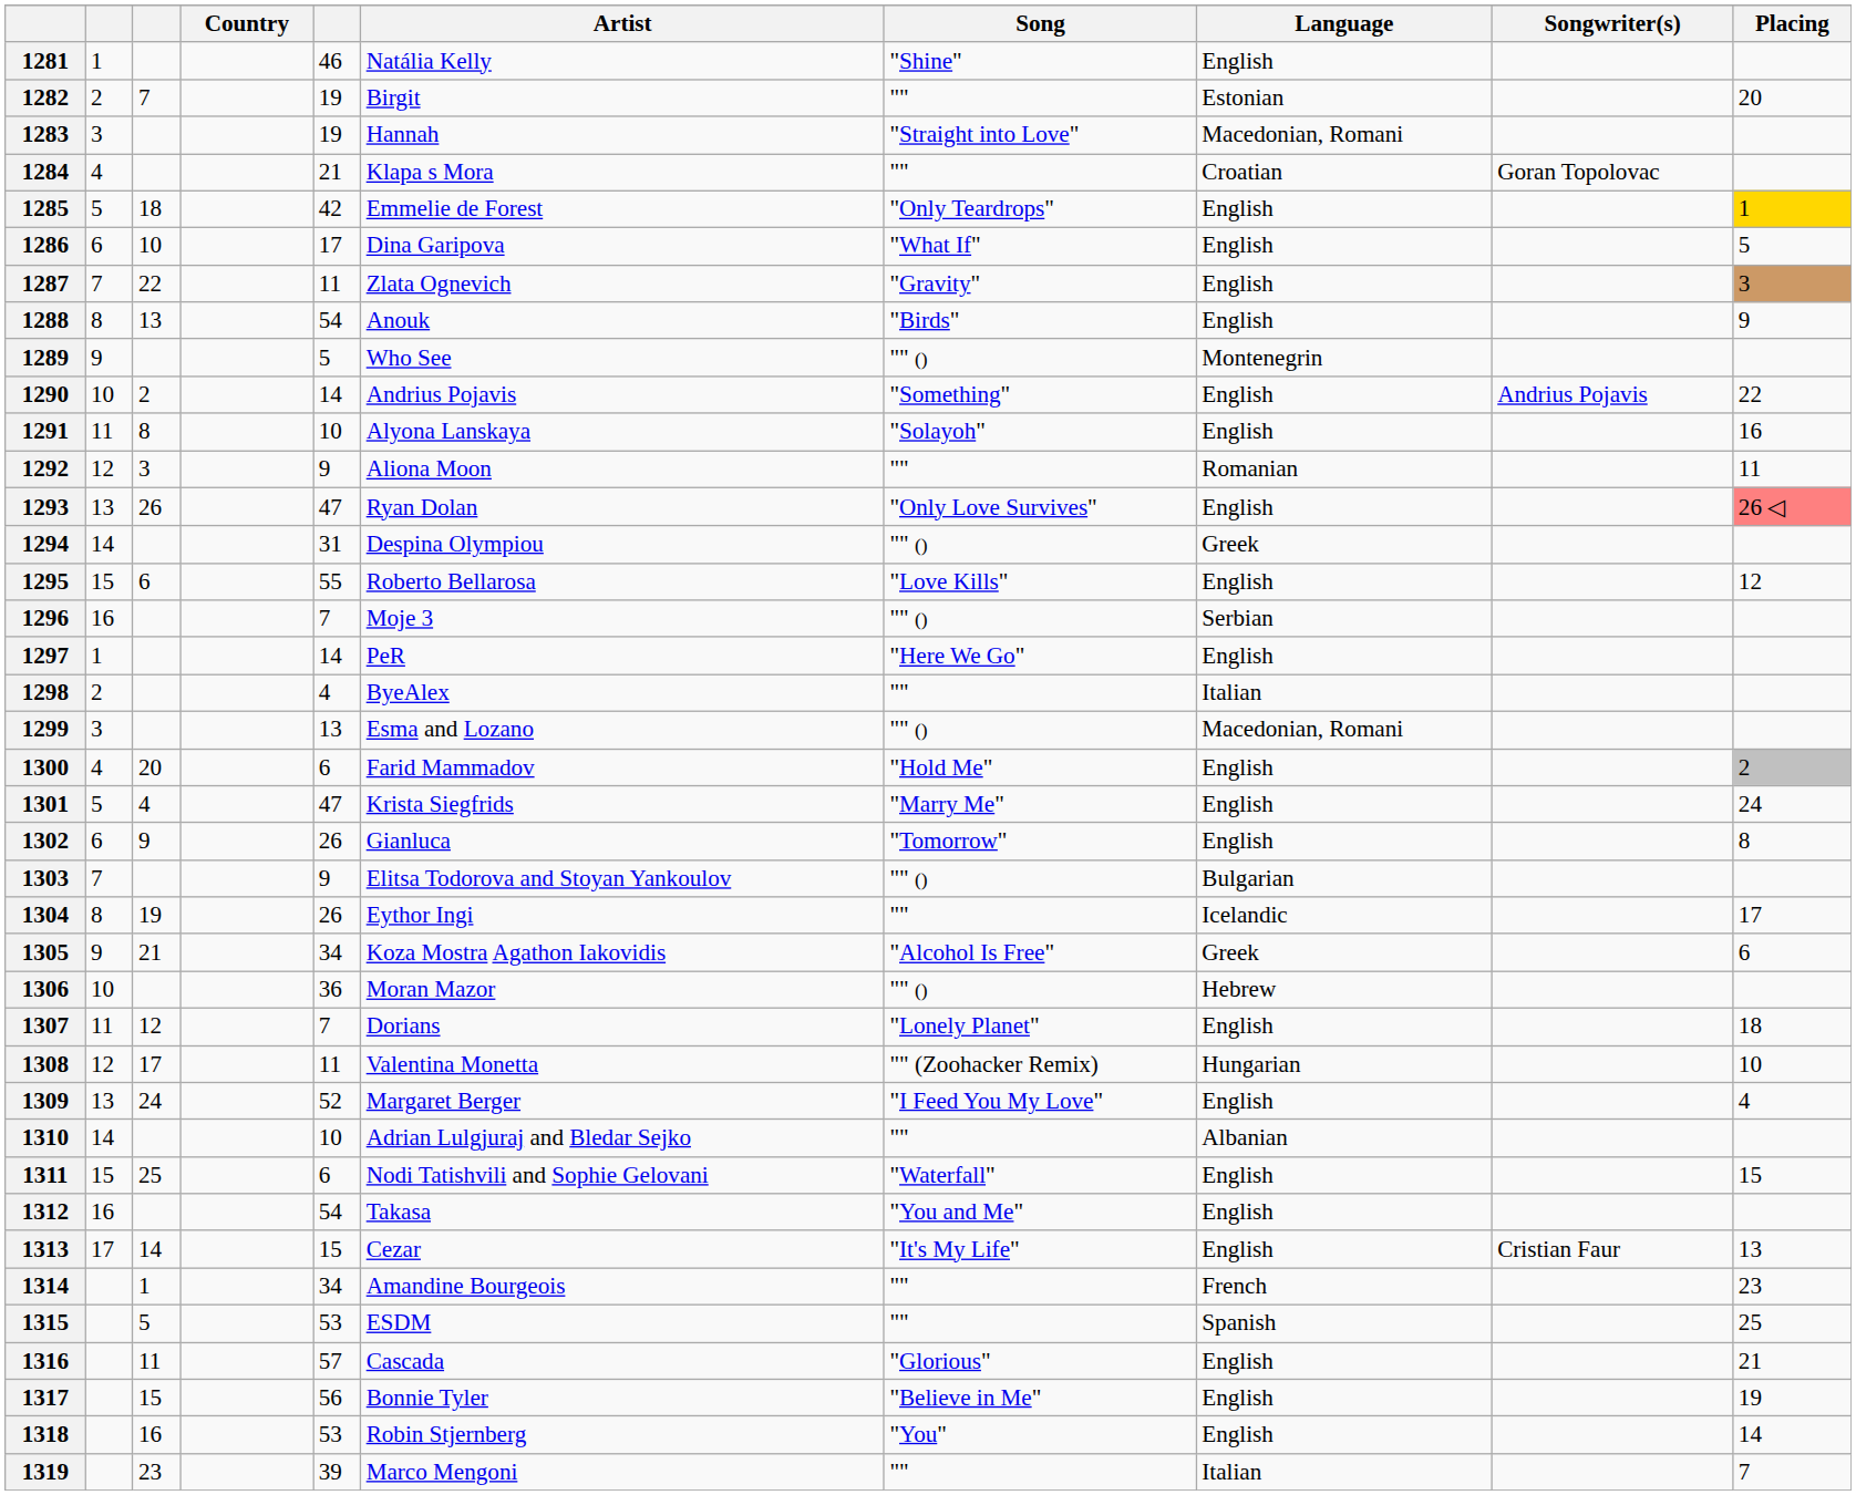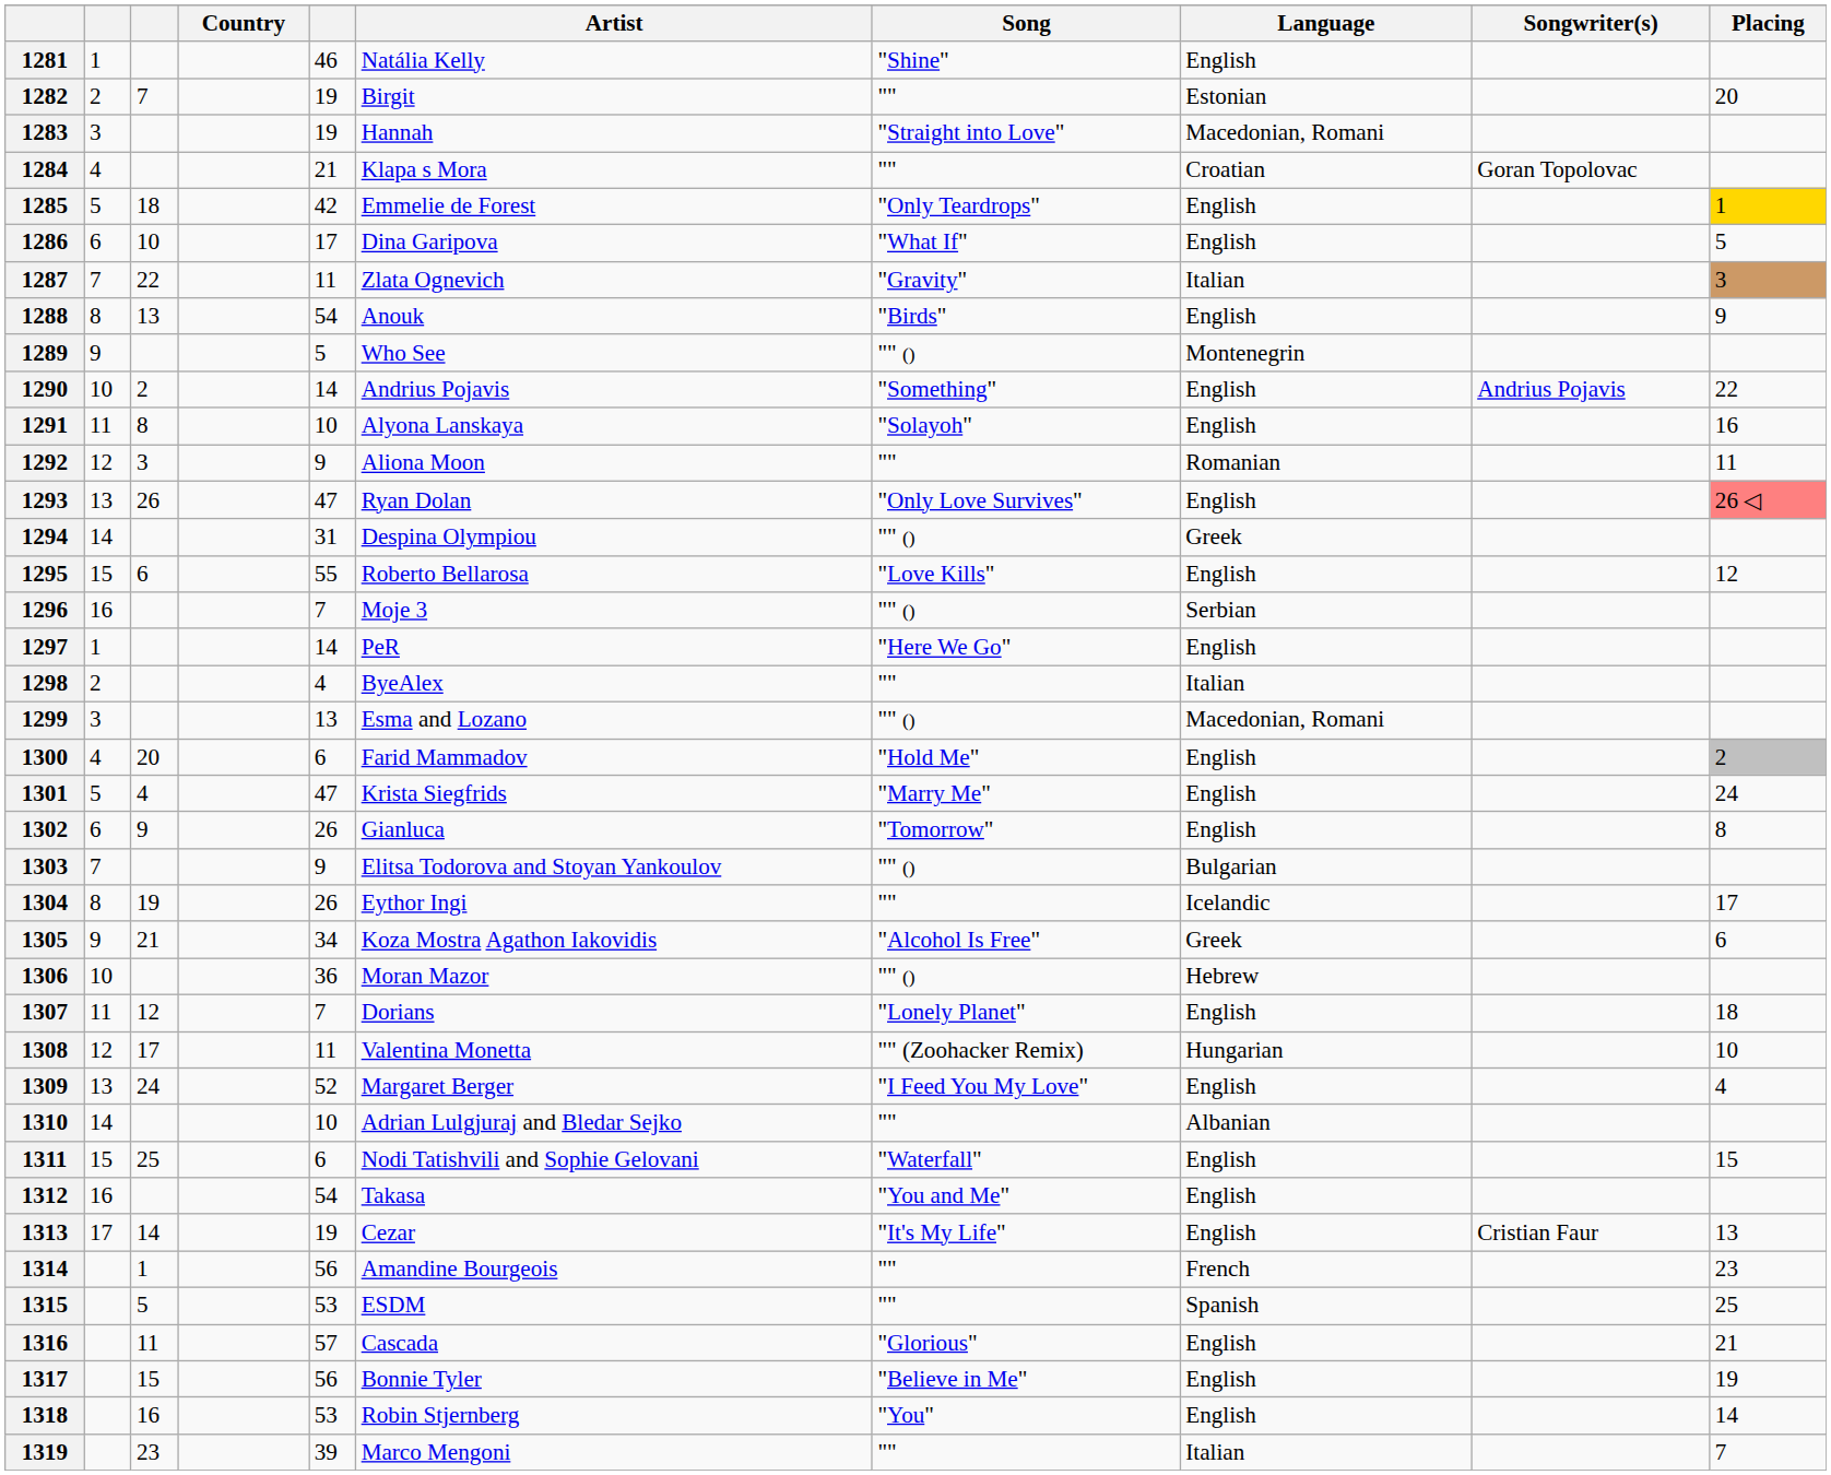1287 | Language: English -> Italian
1313 | column 5: 15 -> 19
1314 | column 5: 34 -> 56
